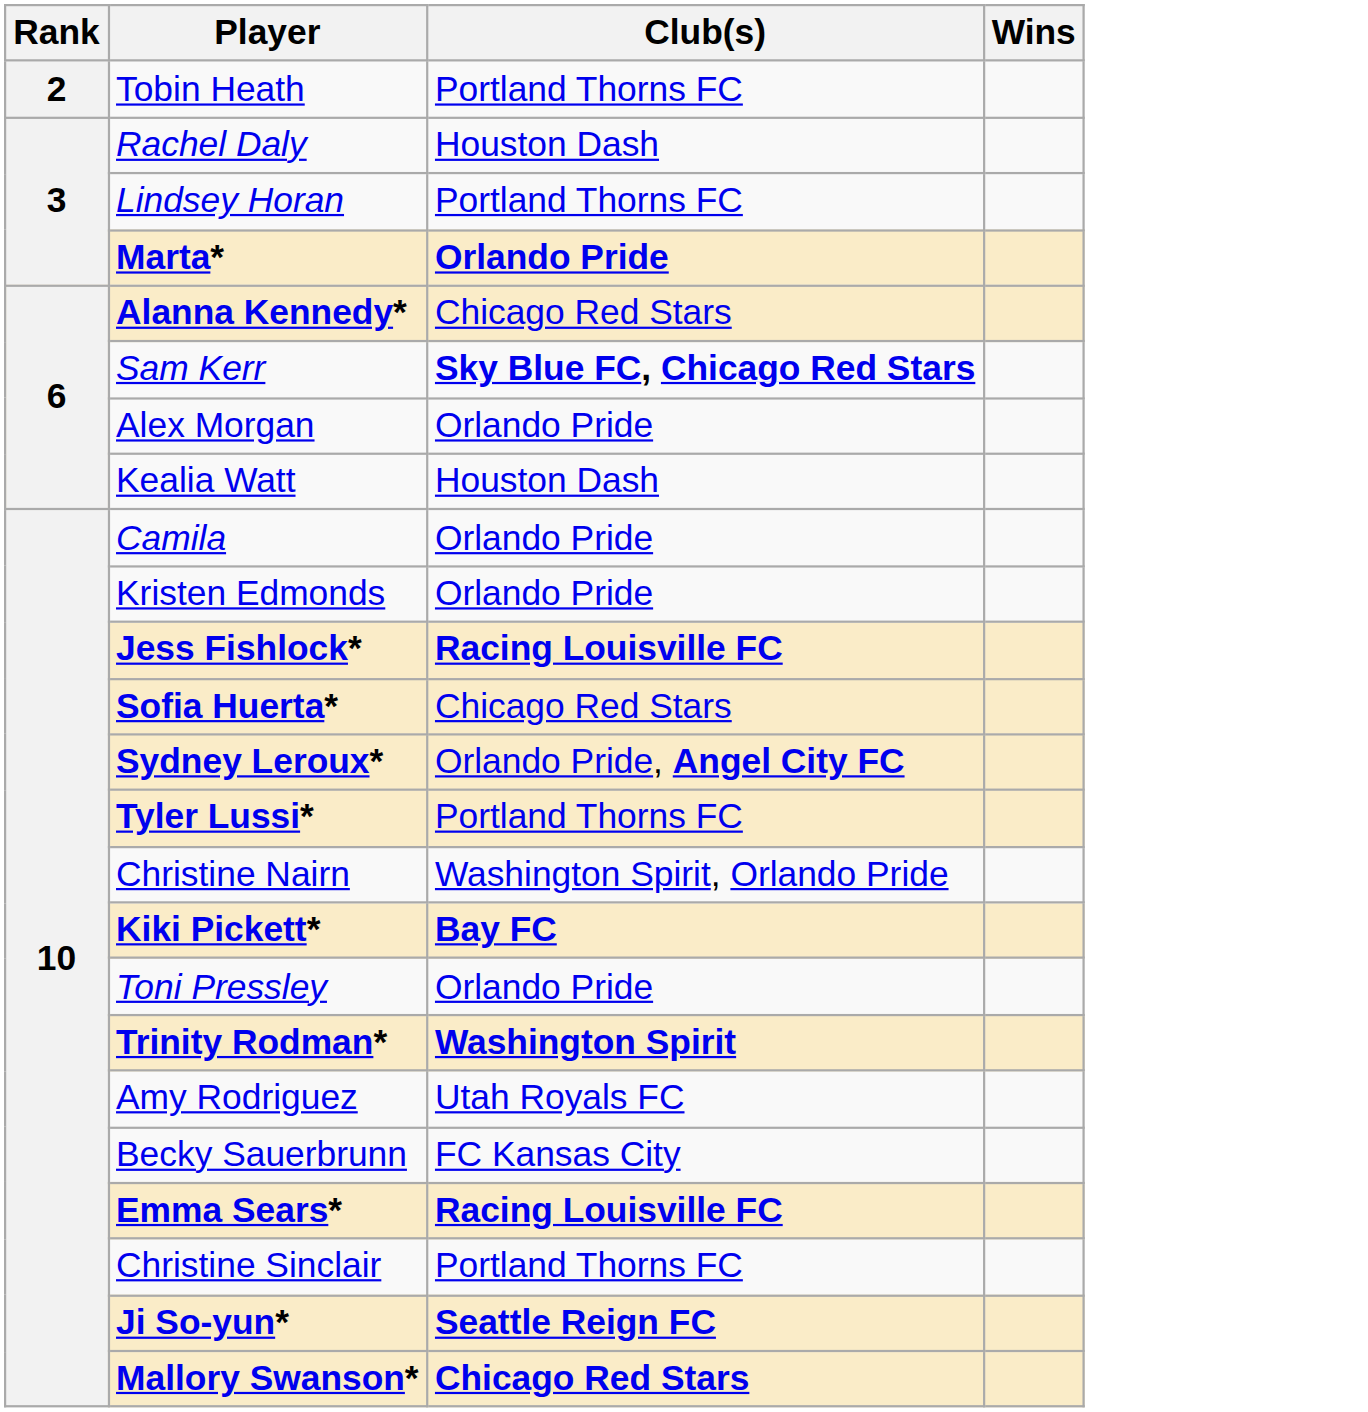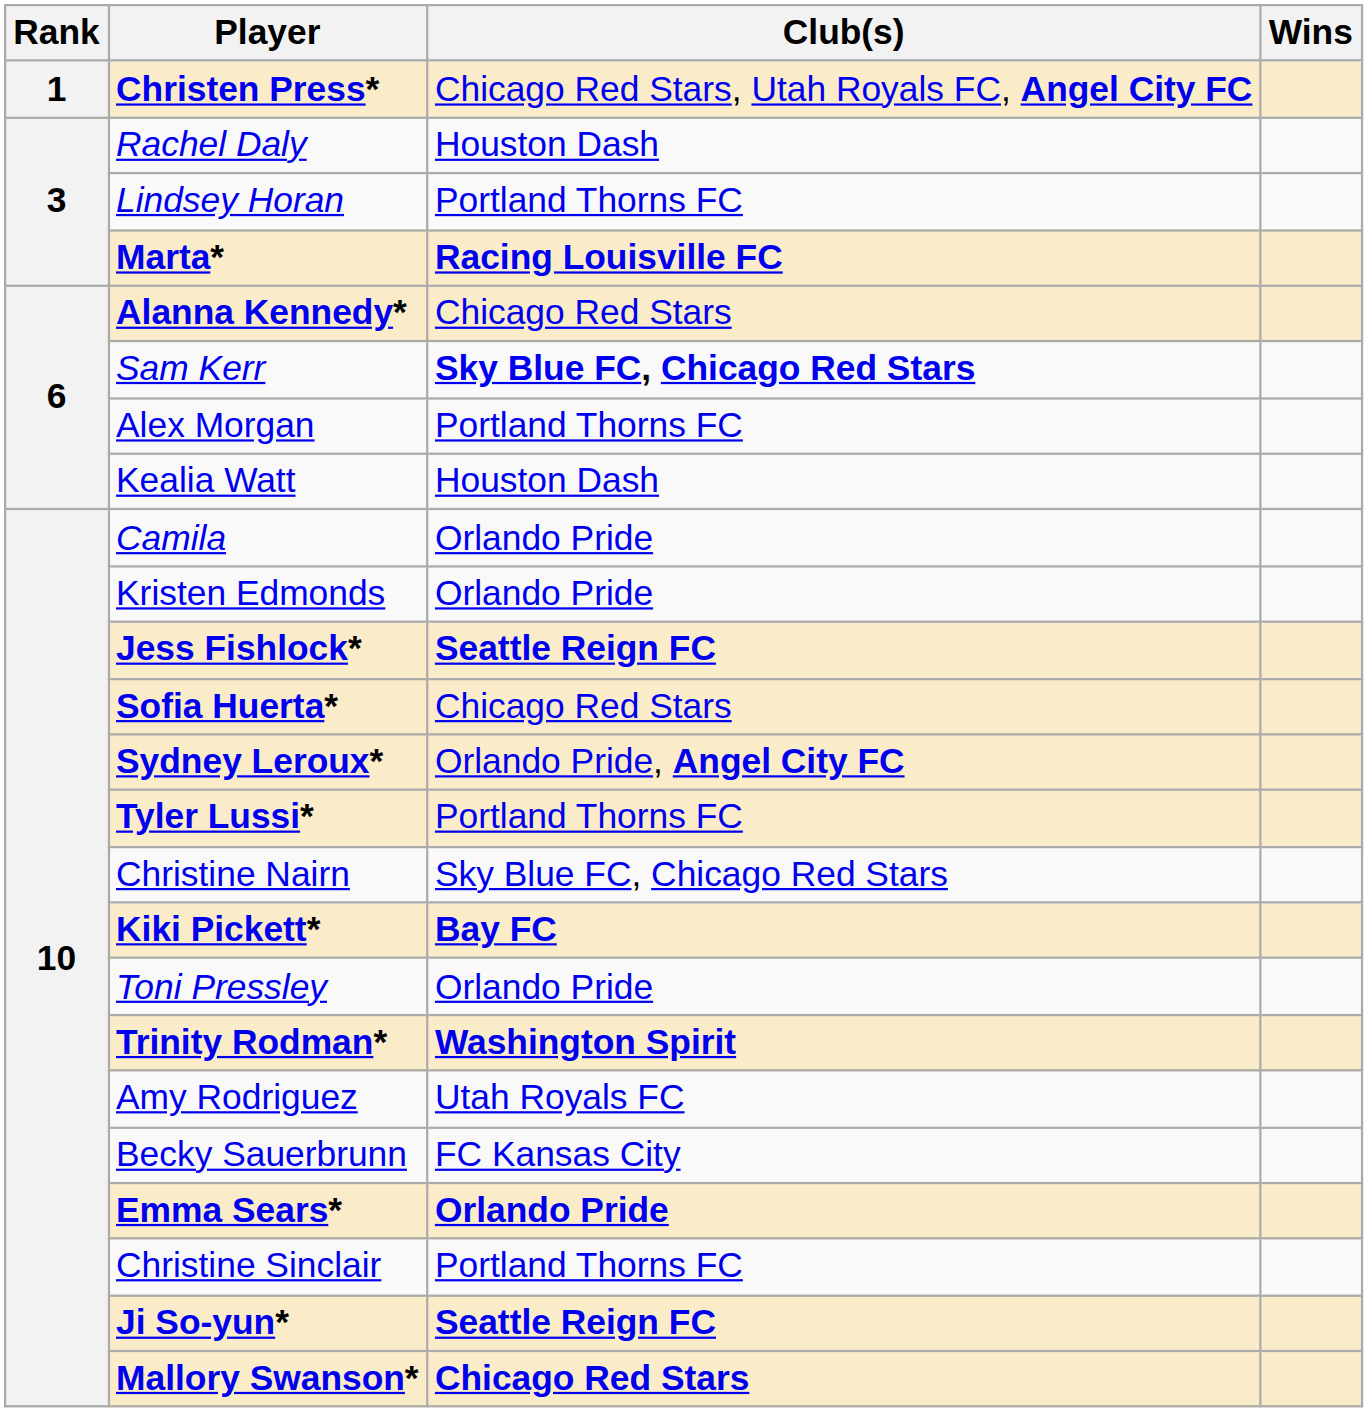+ row: 1 | Christen Press* | Chicago Red Stars, Utah Royals FC, Angel City FC
- row: 2 | Tobin Heath | Portland Thorns FC
Marta* | Club(s): Orlando Pride -> Racing Louisville FC
Alex Morgan | Club(s): Orlando Pride -> Portland Thorns FC
Jess Fishlock* | Club(s): Racing Louisville FC -> Seattle Reign FC
Christine Nairn | Club(s): Washington Spirit, Orlando Pride -> Sky Blue FC, Chicago Red Stars
Emma Sears* | Club(s): Racing Louisville FC -> Orlando Pride
